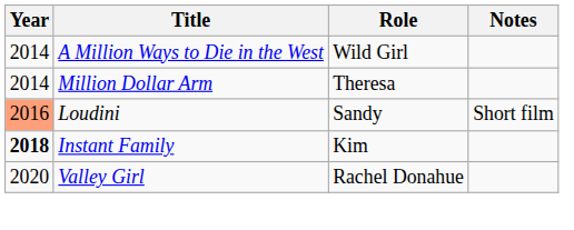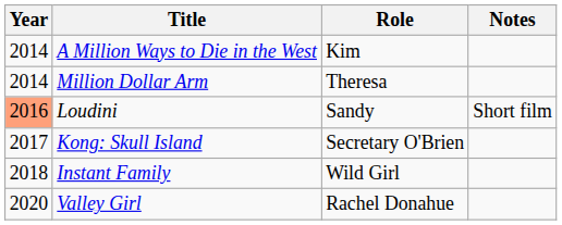A Million Ways to Die in the West | Role: Wild Girl -> Kim
+ row: 2017 | Kong: Skull Island | Secretary O'Brien
Instant Family | Year: bold -> normal
Instant Family | Role: Kim -> Wild Girl
